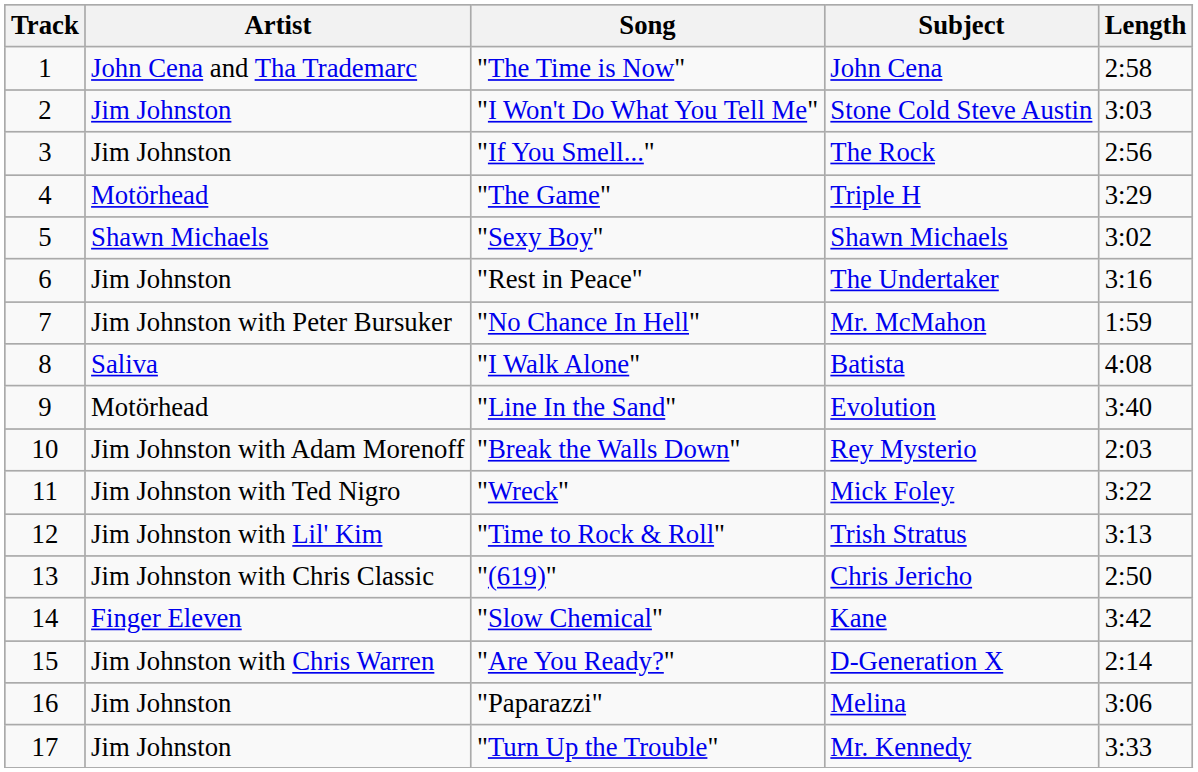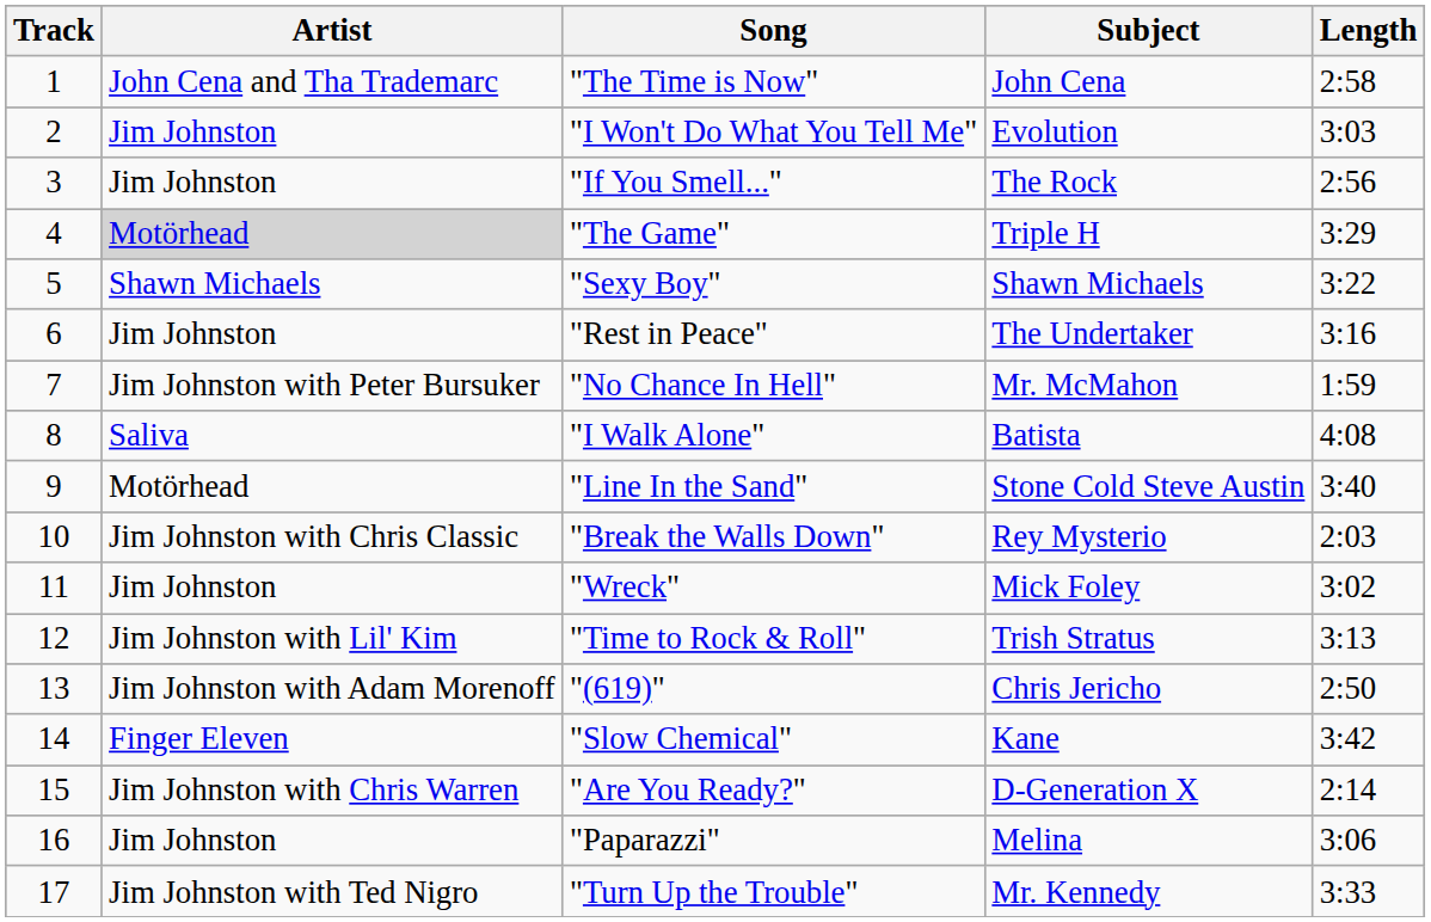"I Won't Do What You Tell Me" | Subject: Stone Cold Steve Austin -> Evolution
"The Game" | Artist: no background -> lightgrey background
"Sexy Boy" | Length: 3:02 -> 3:22
"Line In the Sand" | Subject: Evolution -> Stone Cold Steve Austin
"Break the Walls Down" | Artist: Jim Johnston with Adam Morenoff -> Jim Johnston with Chris Classic
"Wreck" | Artist: Jim Johnston with Ted Nigro -> Jim Johnston
"Wreck" | Length: 3:22 -> 3:02
"(619)" | Artist: Jim Johnston with Chris Classic -> Jim Johnston with Adam Morenoff
"Turn Up the Trouble" | Artist: Jim Johnston -> Jim Johnston with Ted Nigro
